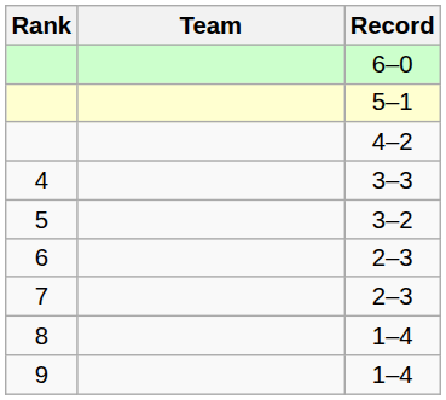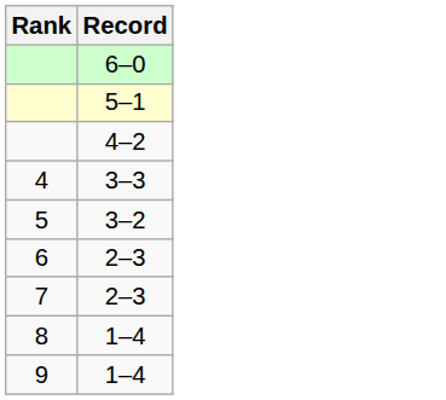- column: Team
